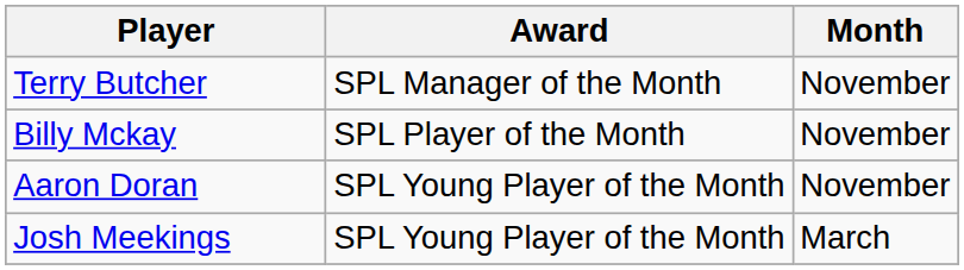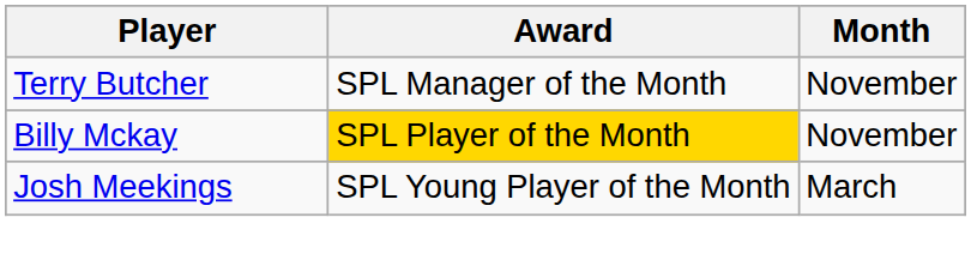Billy Mckay | Award: no background -> gold background
- row: Aaron Doran | SPL Young Player of the Month | November
